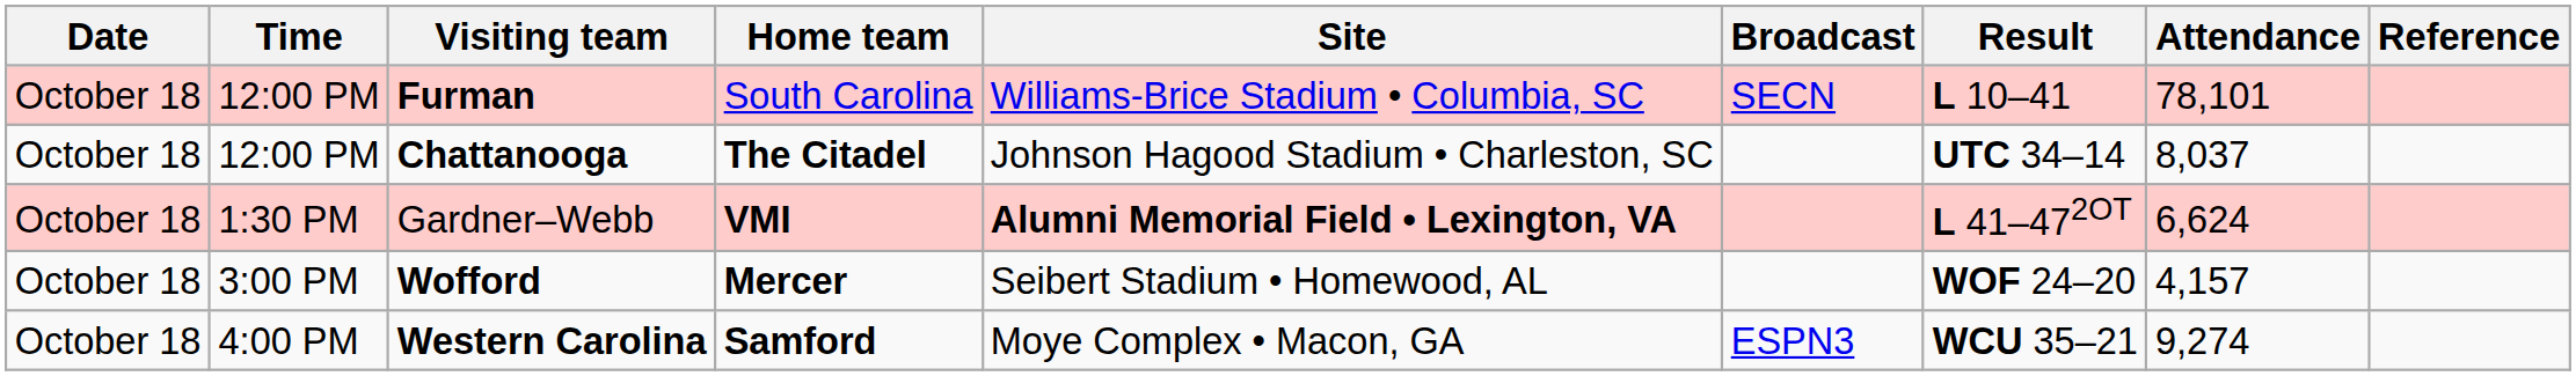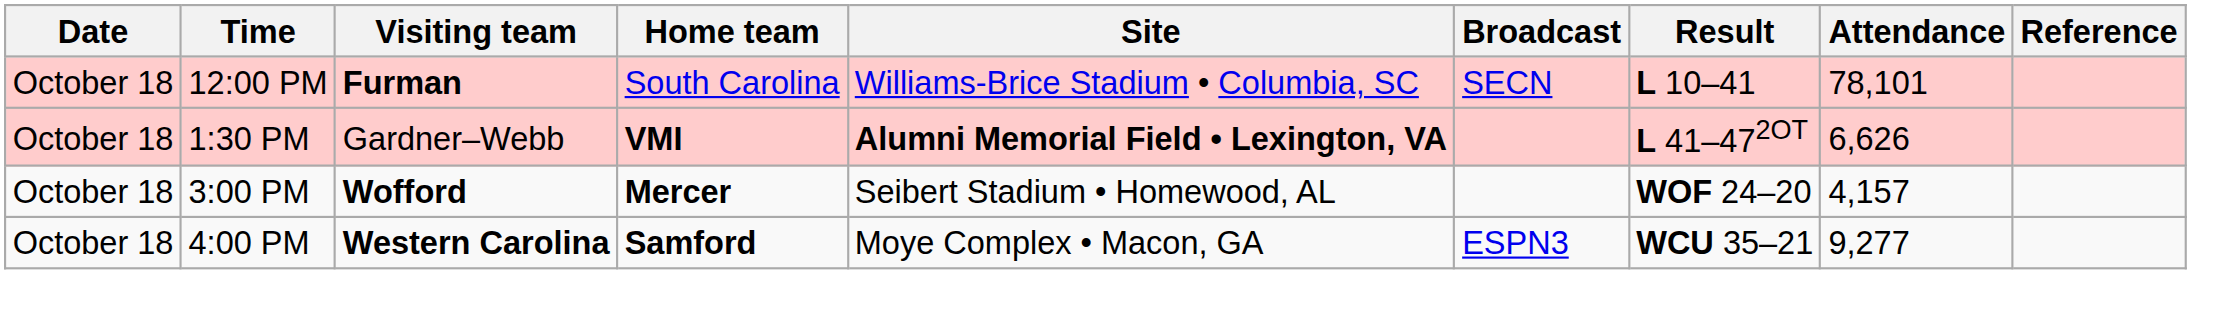- row: October 18 | 12:00 PM | Chattanooga | The Citadel | Johnson Hagood Stadium • Charleston, SC | UTC 34–14 | 8,037
Gardner–Webb | Attendance: 6,624 -> 6,626
Western Carolina | Attendance: 9,274 -> 9,277
